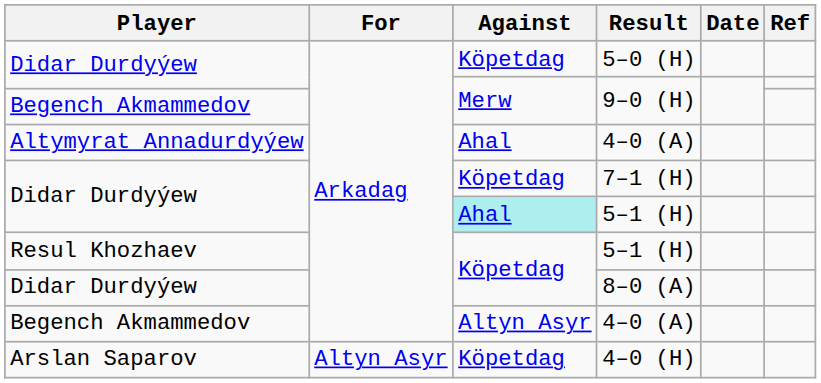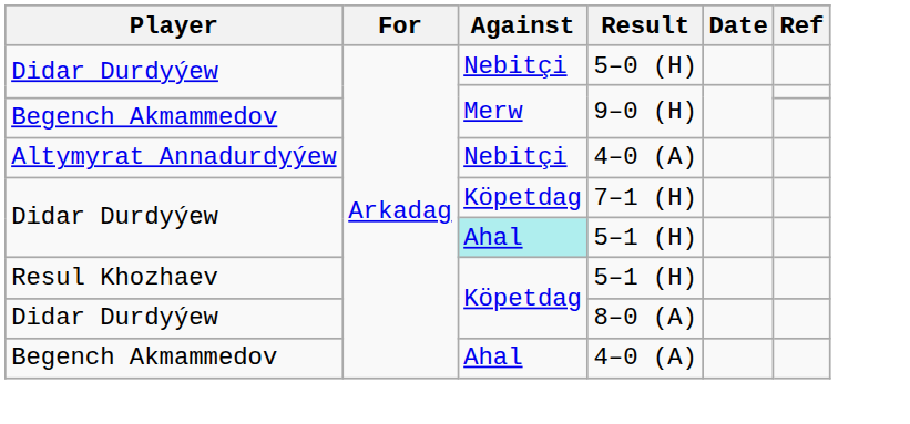5–0 (H) | Against: Köpetdag -> Nebitçi
Altymyrat Annadurdyýew / 4–0 (A) | Against: Ahal -> Nebitçi
Begench Akmammedov / 4–0 (A) | Against: Altyn Asyr -> Ahal
- row: Arslan Saparov | Altyn Asyr | Köpetdag | 4–0 (H)
